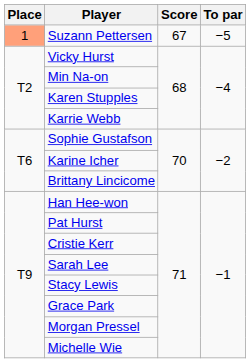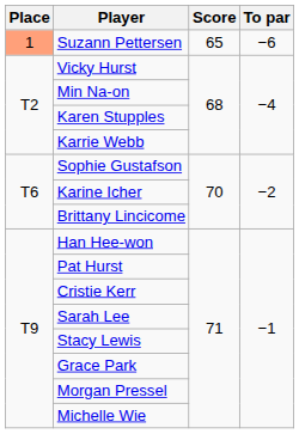Suzann Pettersen | Score: 67 -> 65
Suzann Pettersen | To par: −5 -> −6
